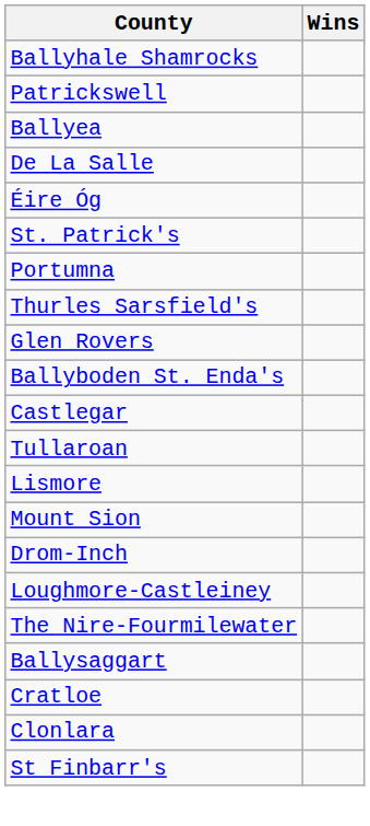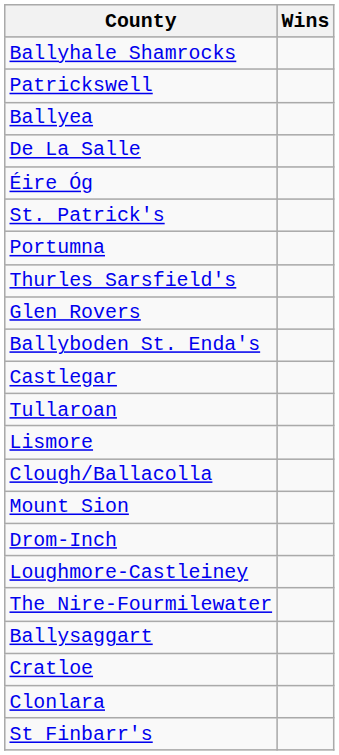+ row: Clough/Ballacolla
